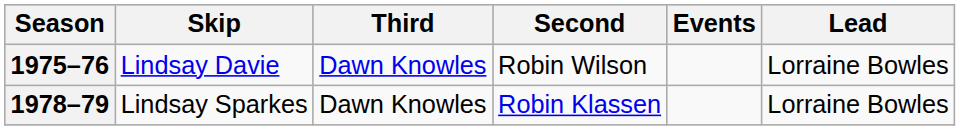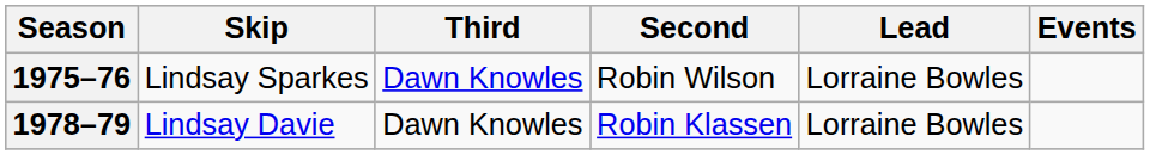columns swapped: Lead <-> Events
1975–76 | Skip: Lindsay Davie -> Lindsay Sparkes
1978–79 | Skip: Lindsay Sparkes -> Lindsay Davie
